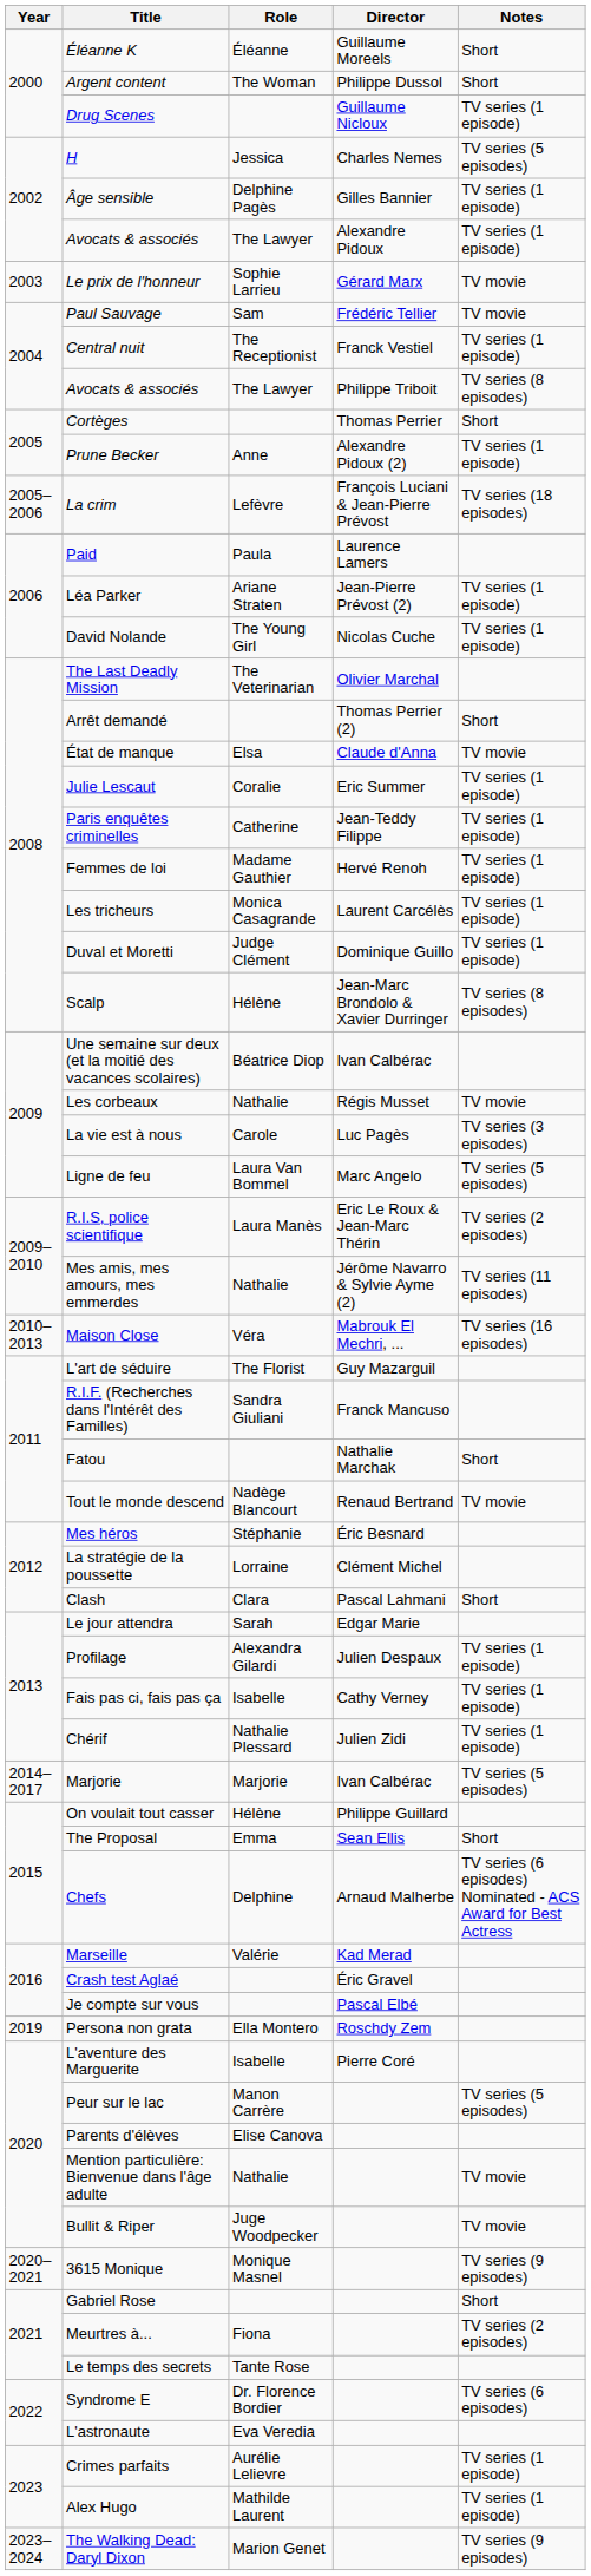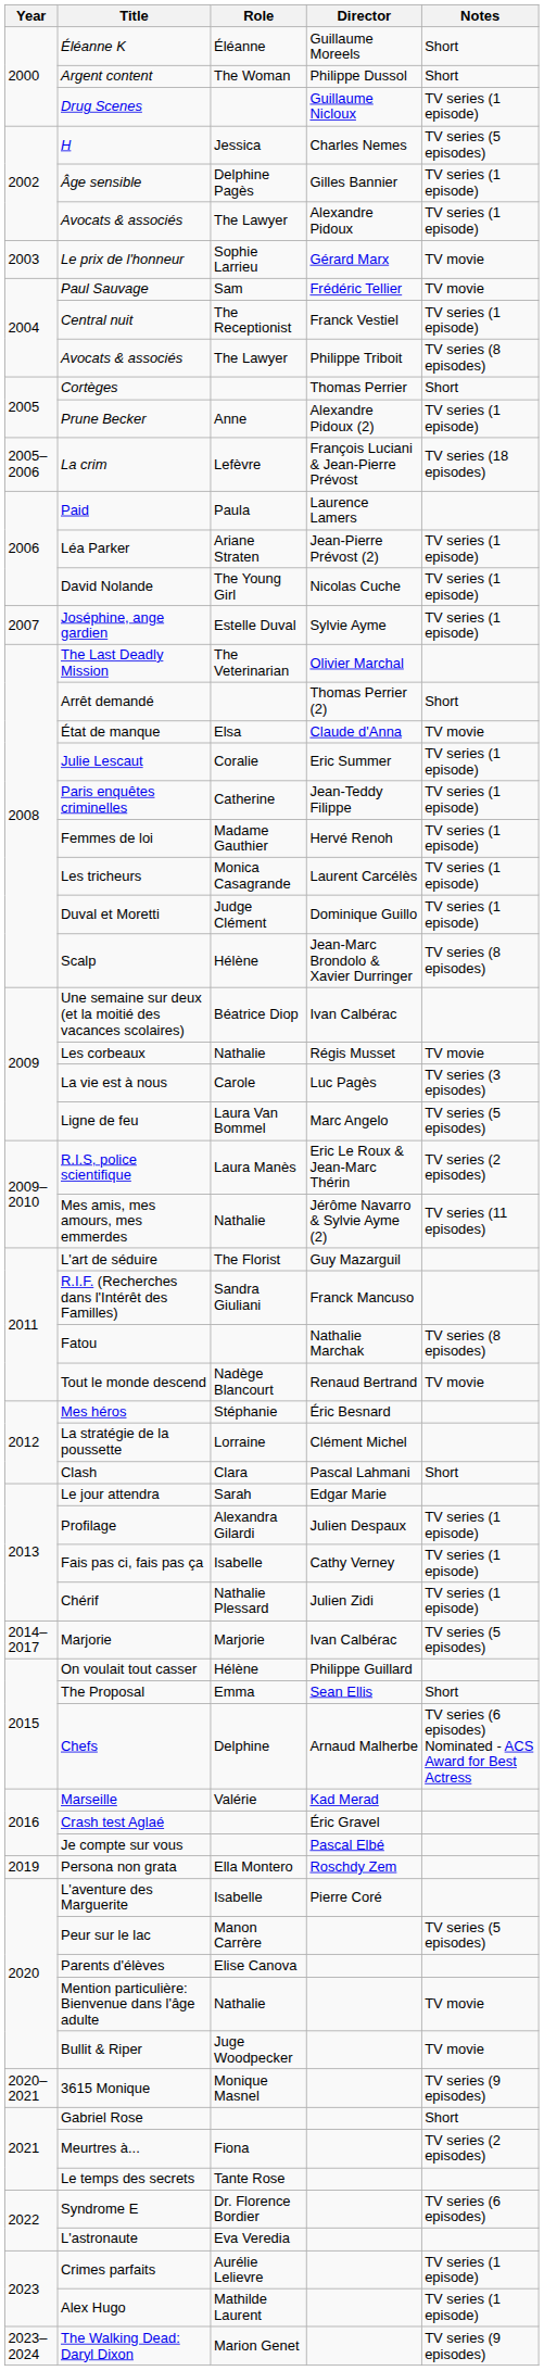+ row: 2007 | Joséphine, ange gardien | Estelle Duval | Sylvie Ayme | TV series (1 episode)
- row: 2010–2013 | Maison Close | Véra | Mabrouk El Mechri, ... | TV series (16 episodes)
Fatou | Notes: Short -> TV series (8 episodes)
